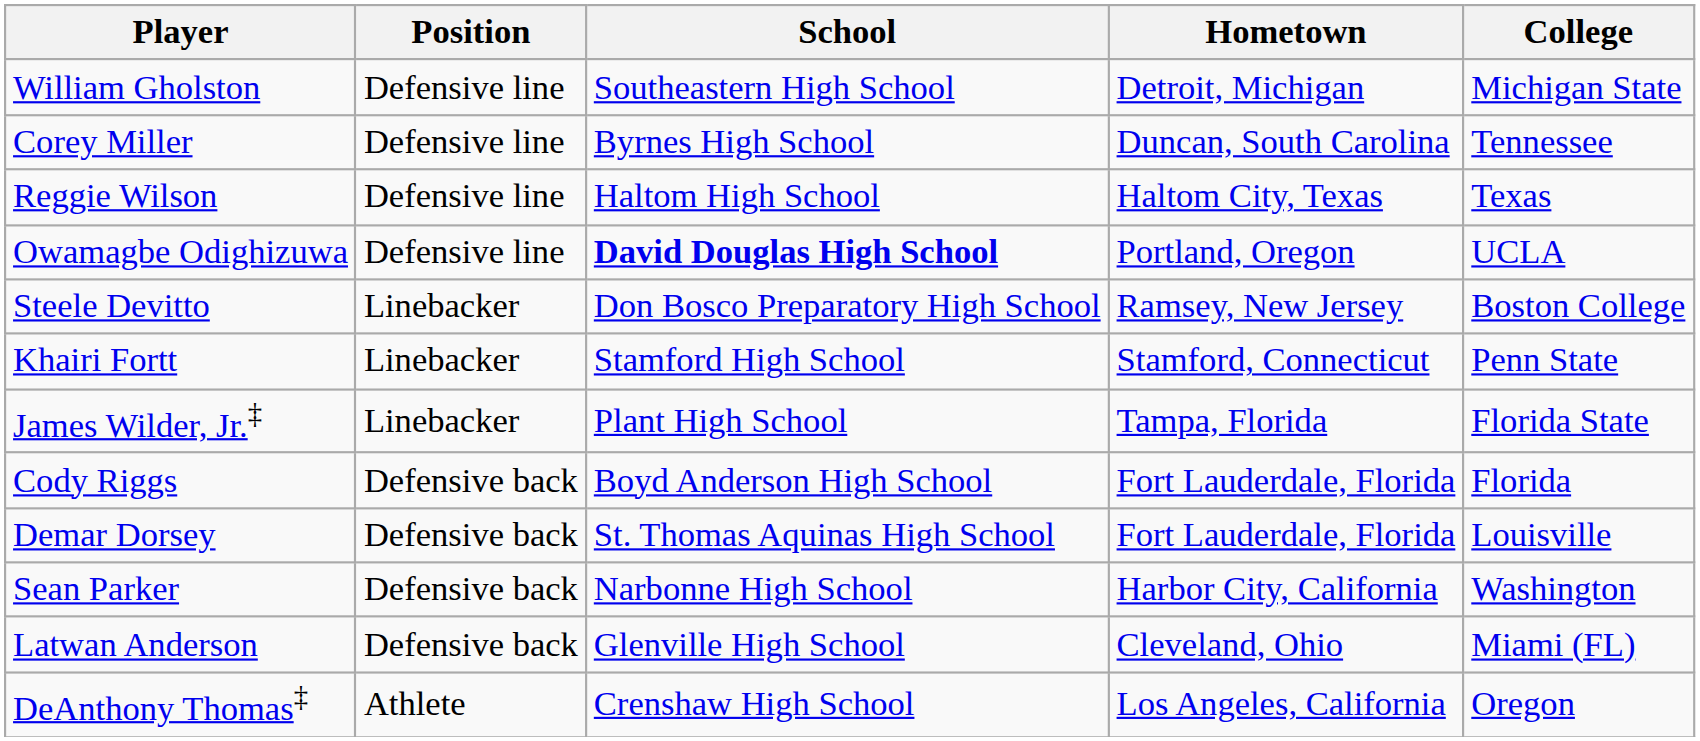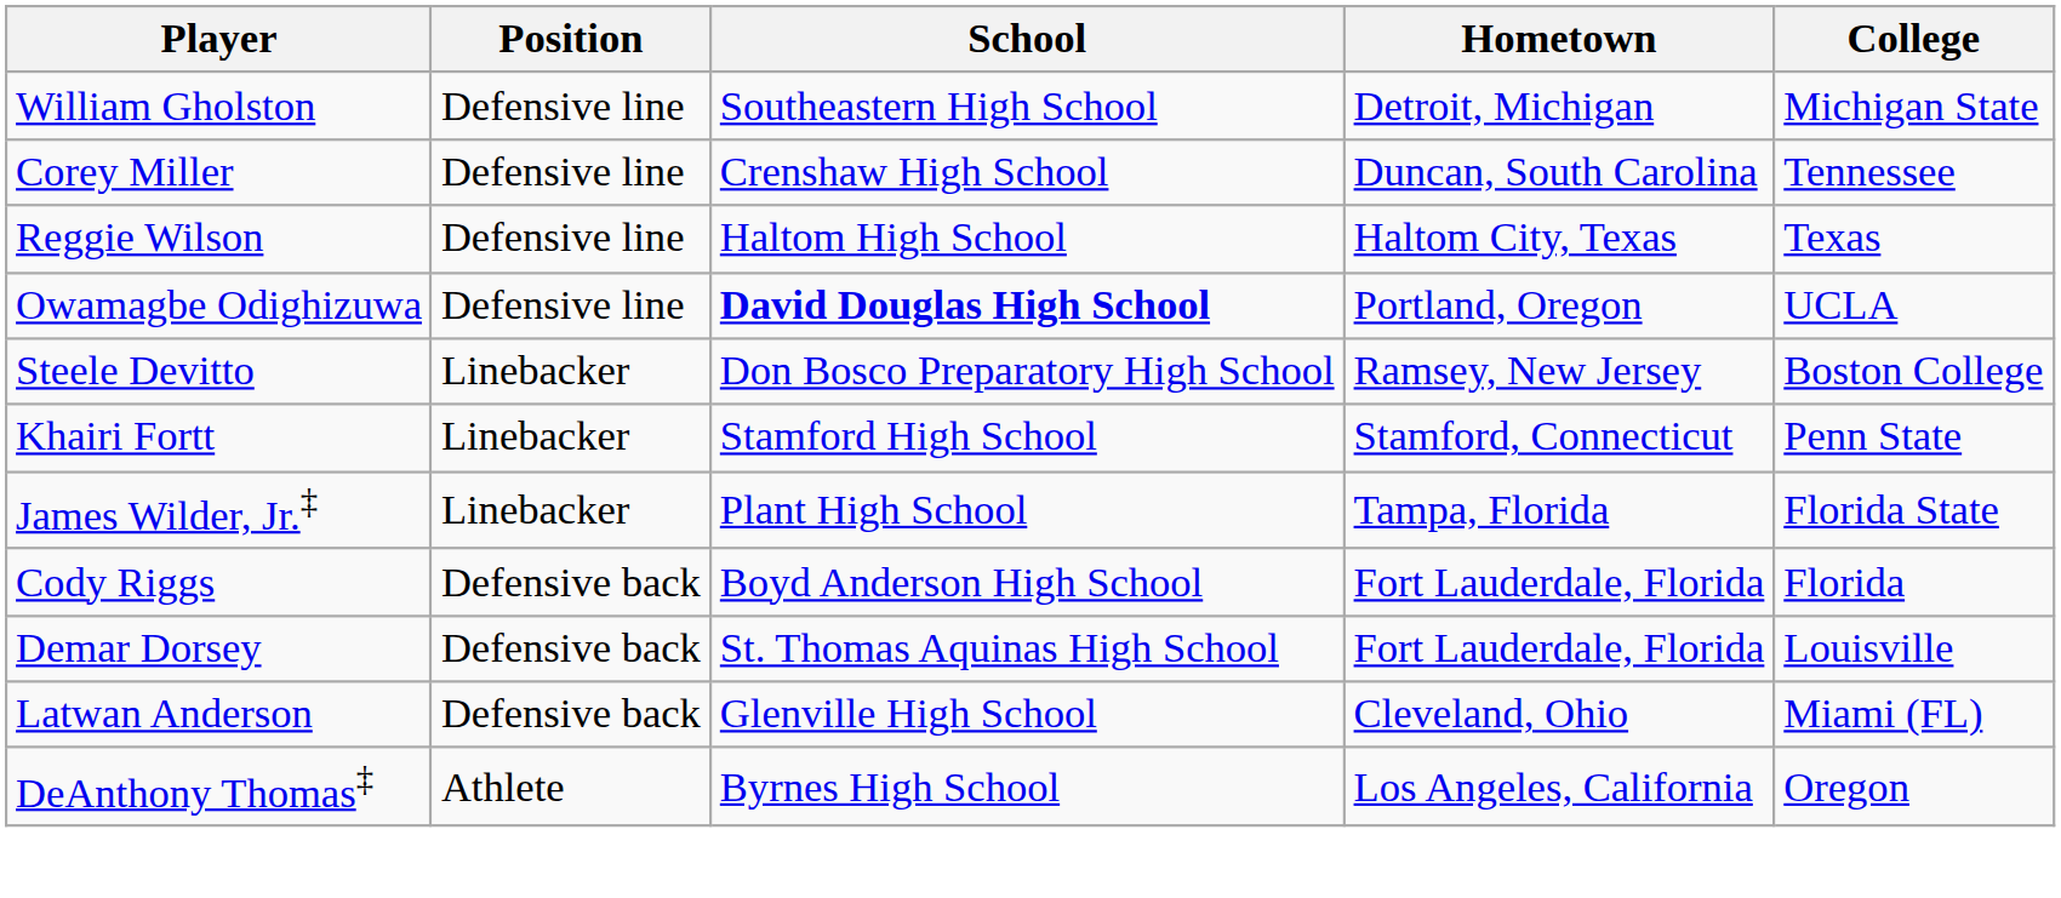Corey Miller | School: Byrnes High School -> Crenshaw High School
- row: Sean Parker | Defensive back | Narbonne High School | Harbor City, California | Washington
DeAnthony Thomas‡ | School: Crenshaw High School -> Byrnes High School
